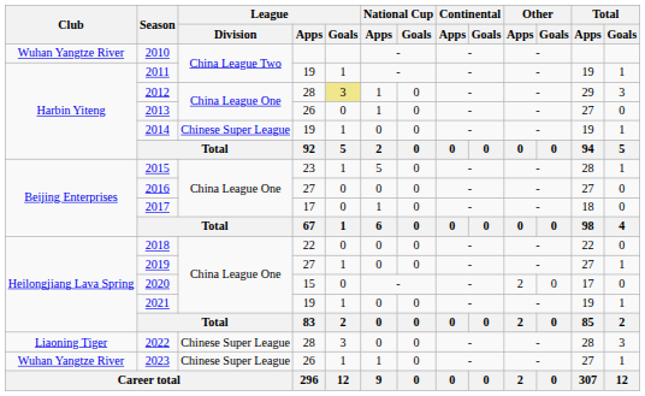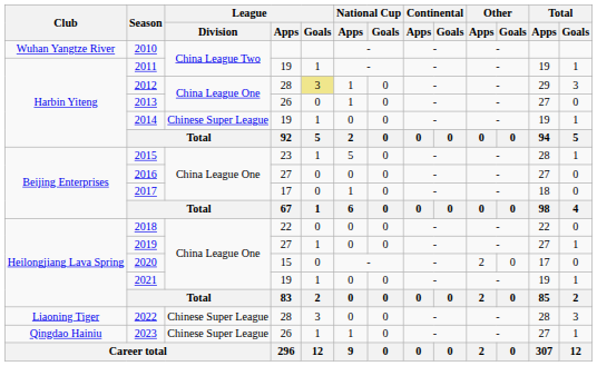2023 | Club: Wuhan Yangtze River -> Qingdao Hainiu
